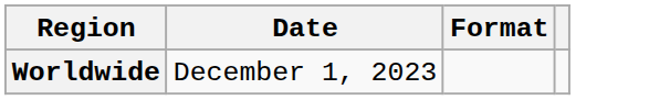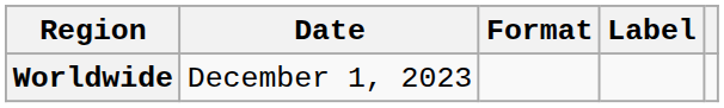+ column: Label
